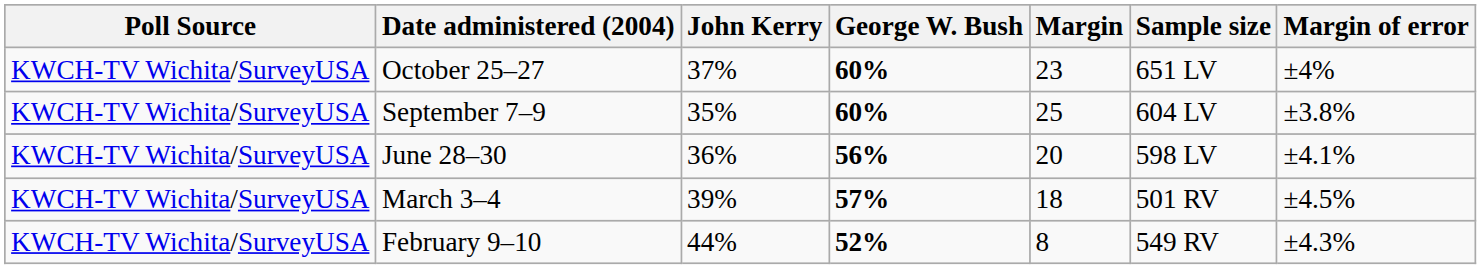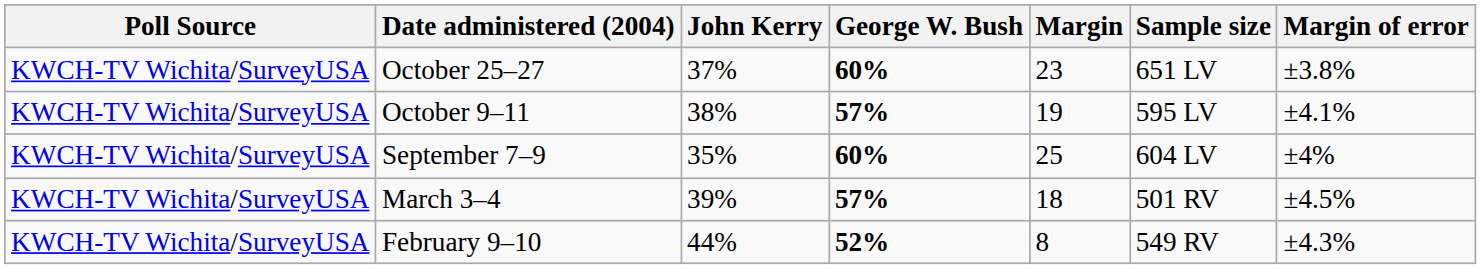October 25–27 | Margin of error: ±4% -> ±3.8%
+ row: KWCH-TV Wichita/SurveyUSA | October 9–11 | 38% | 57% | 19 | 595 LV | ±4.1%
September 7–9 | Margin of error: ±3.8% -> ±4%
- row: KWCH-TV Wichita/SurveyUSA | June 28–30 | 36% | 56% | 20 | 598 LV | ±4.1%
